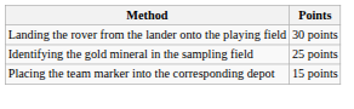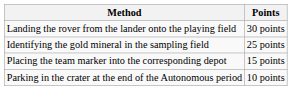+ row: Parking in the crater at the end of the Autonomous period | 10 points
